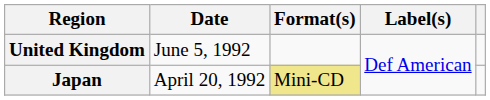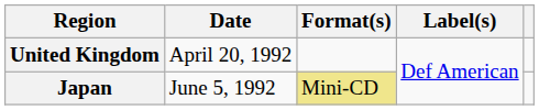United Kingdom | Date: June 5, 1992 -> April 20, 1992
Japan | Date: April 20, 1992 -> June 5, 1992
